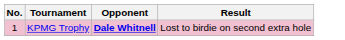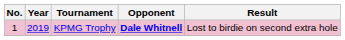+ column: Year | 2019
